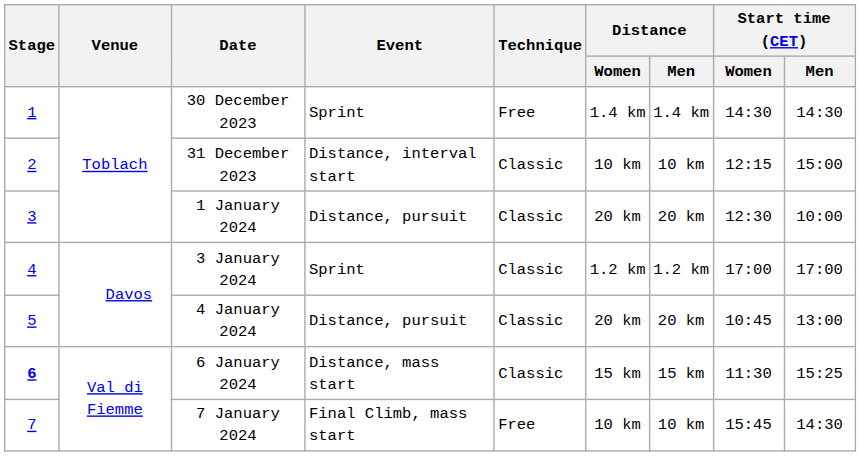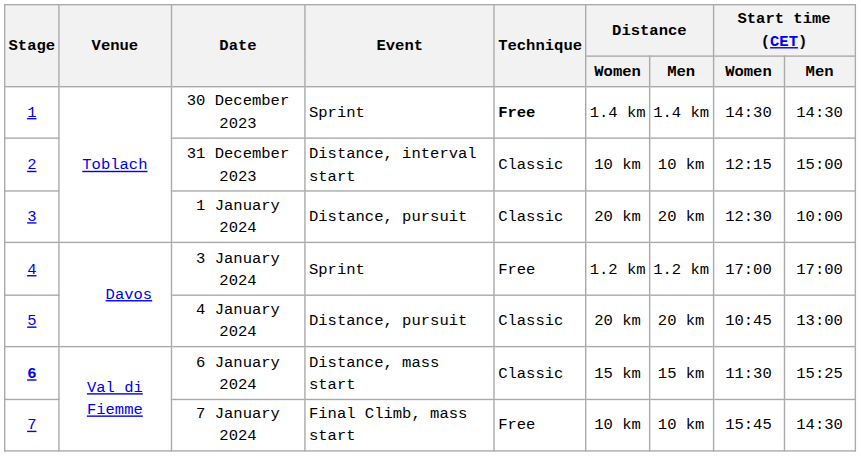30 December 2023 | Technique: normal -> bold
3 January 2024 | Technique: Classic -> Free
